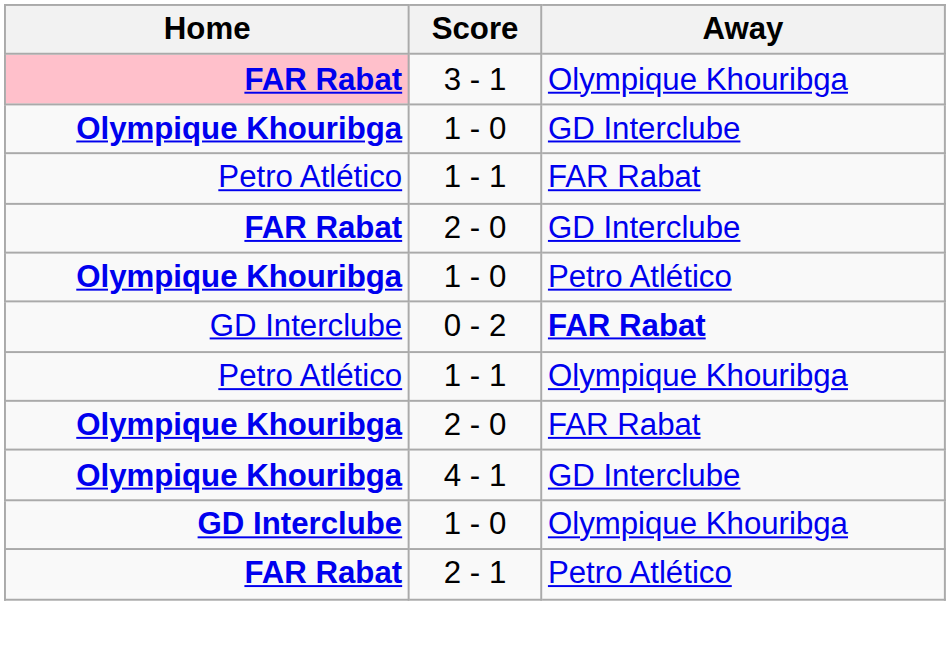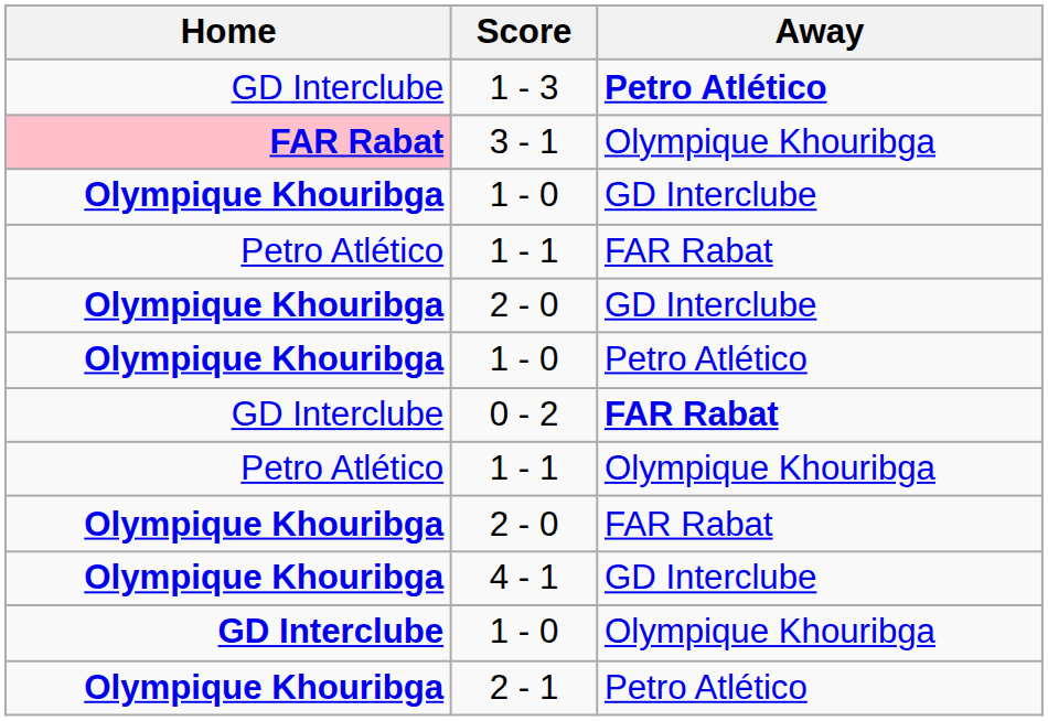+ row: GD Interclube | 1 - 3 | Petro Atlético
2 - 0 / GD Interclube | Home: FAR Rabat -> Olympique Khouribga
2 - 1 | Home: FAR Rabat -> Olympique Khouribga
